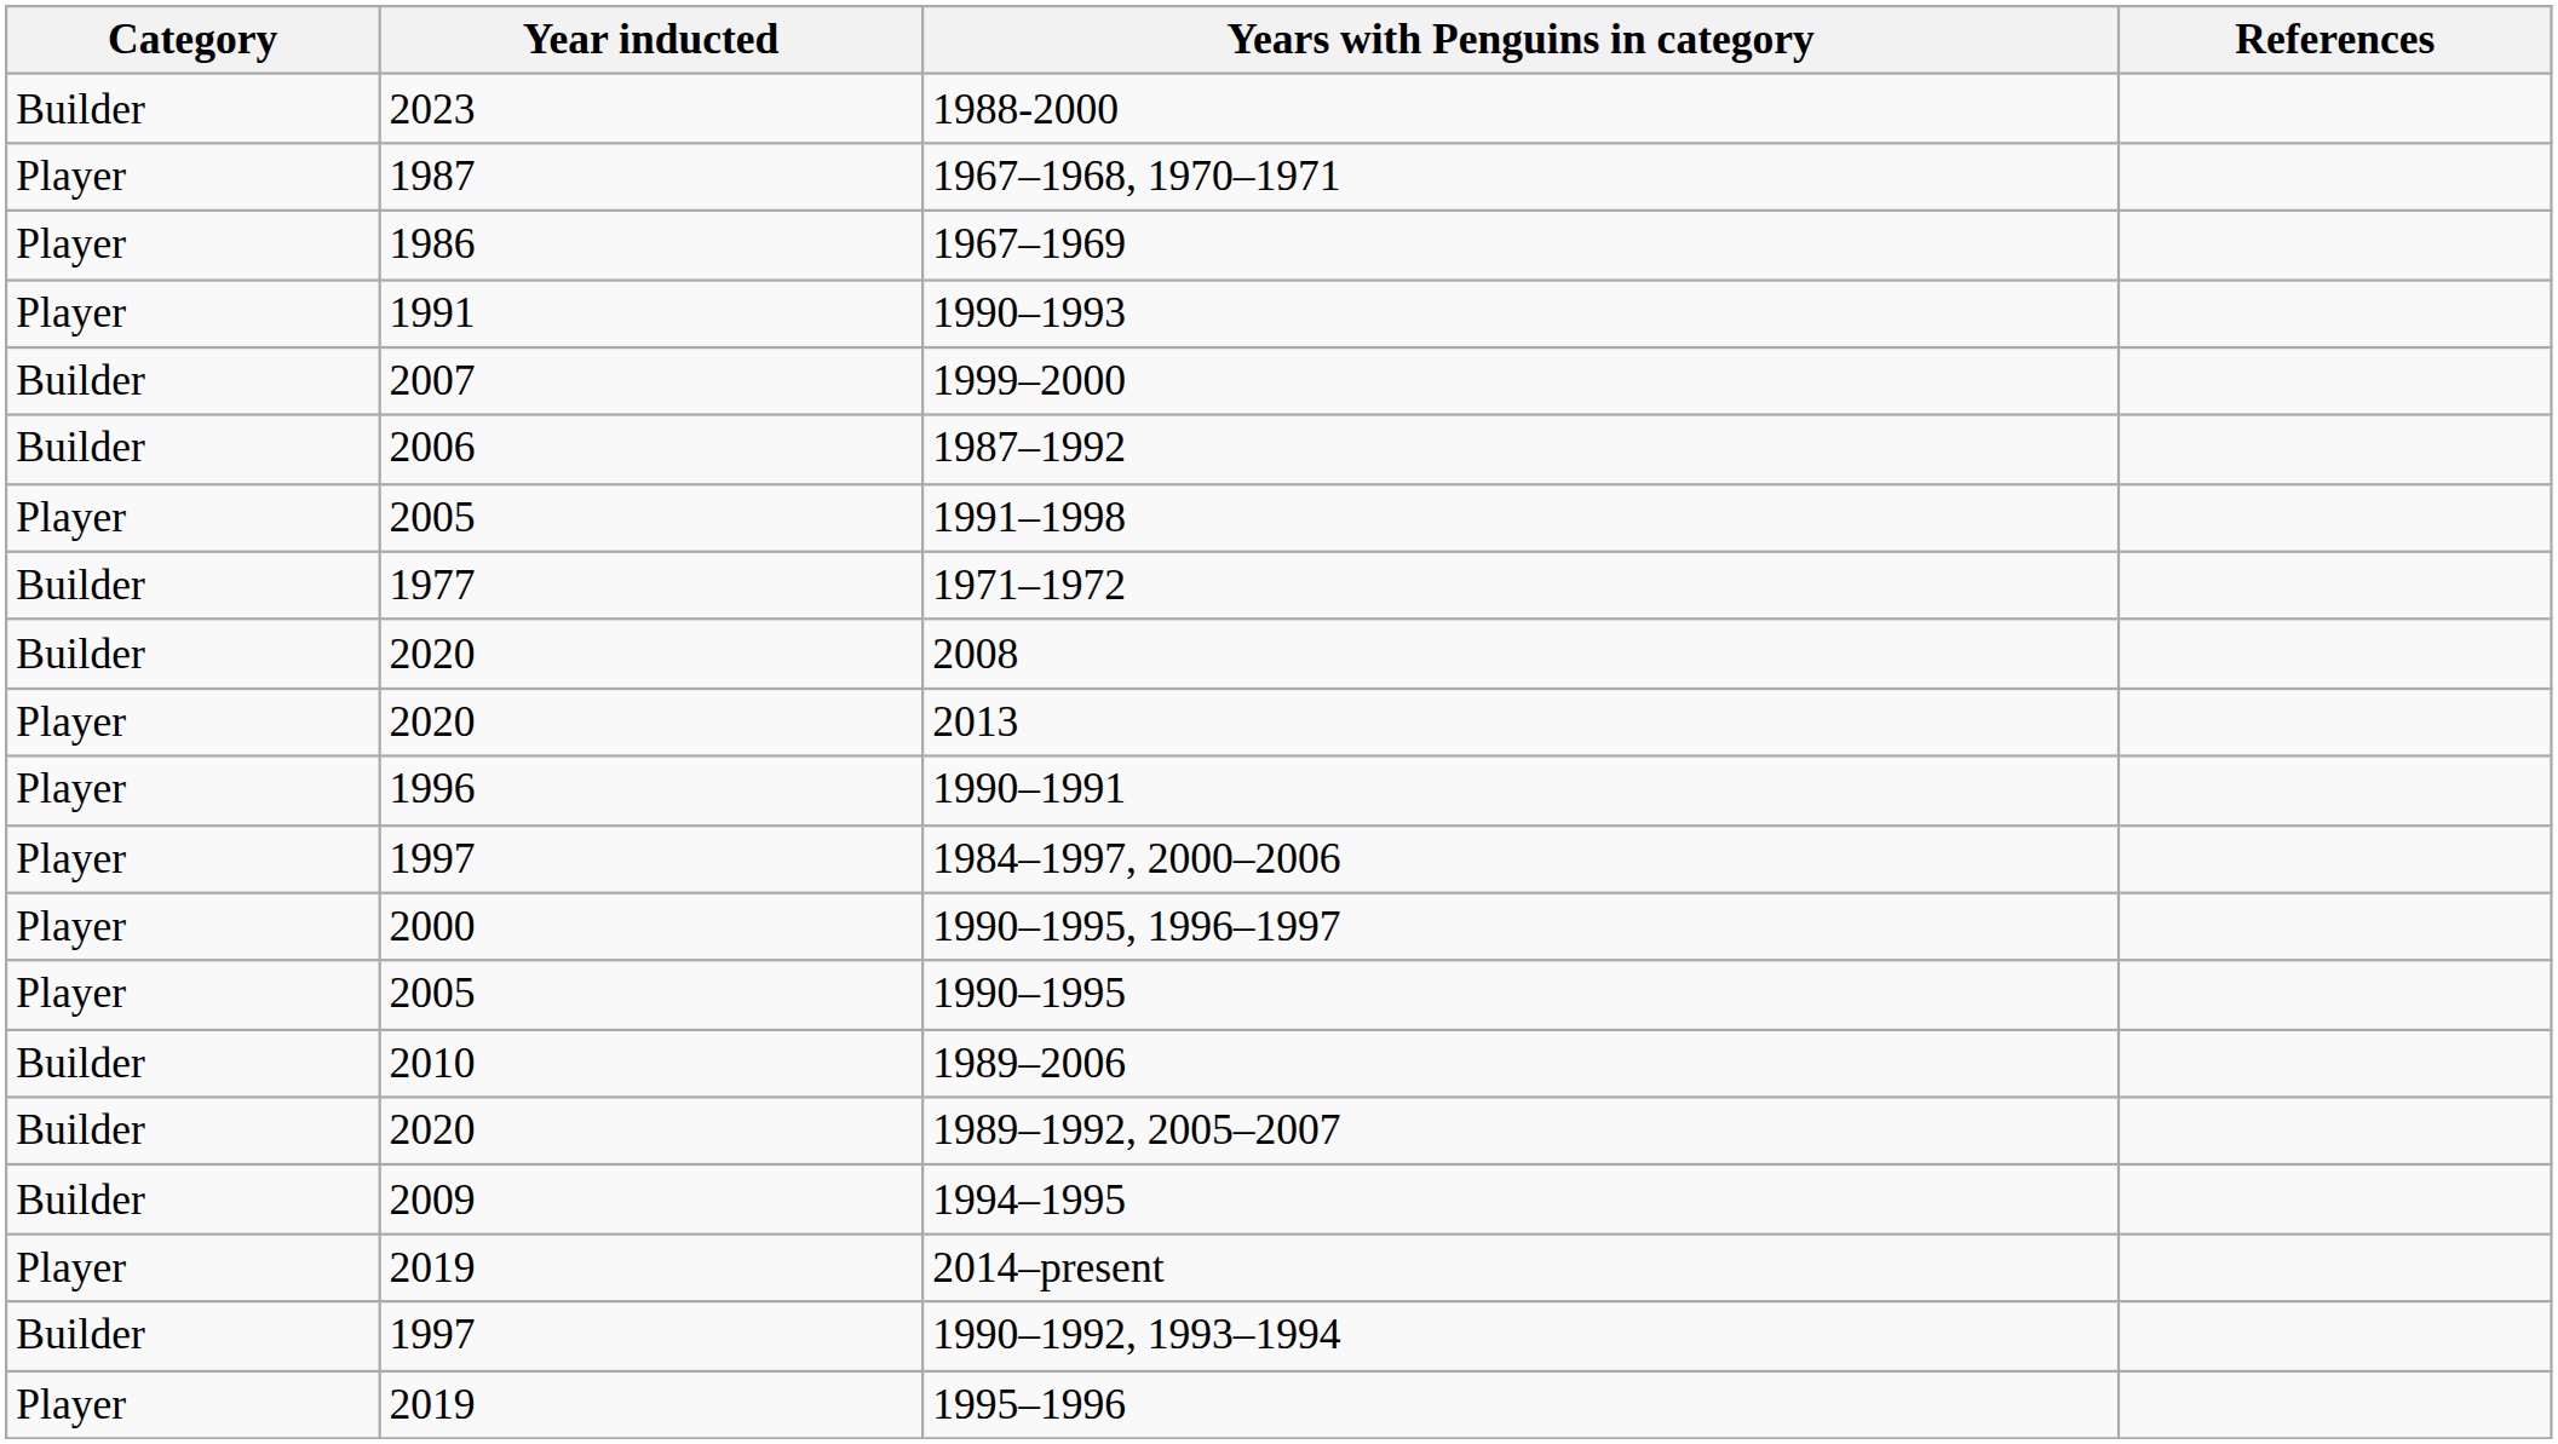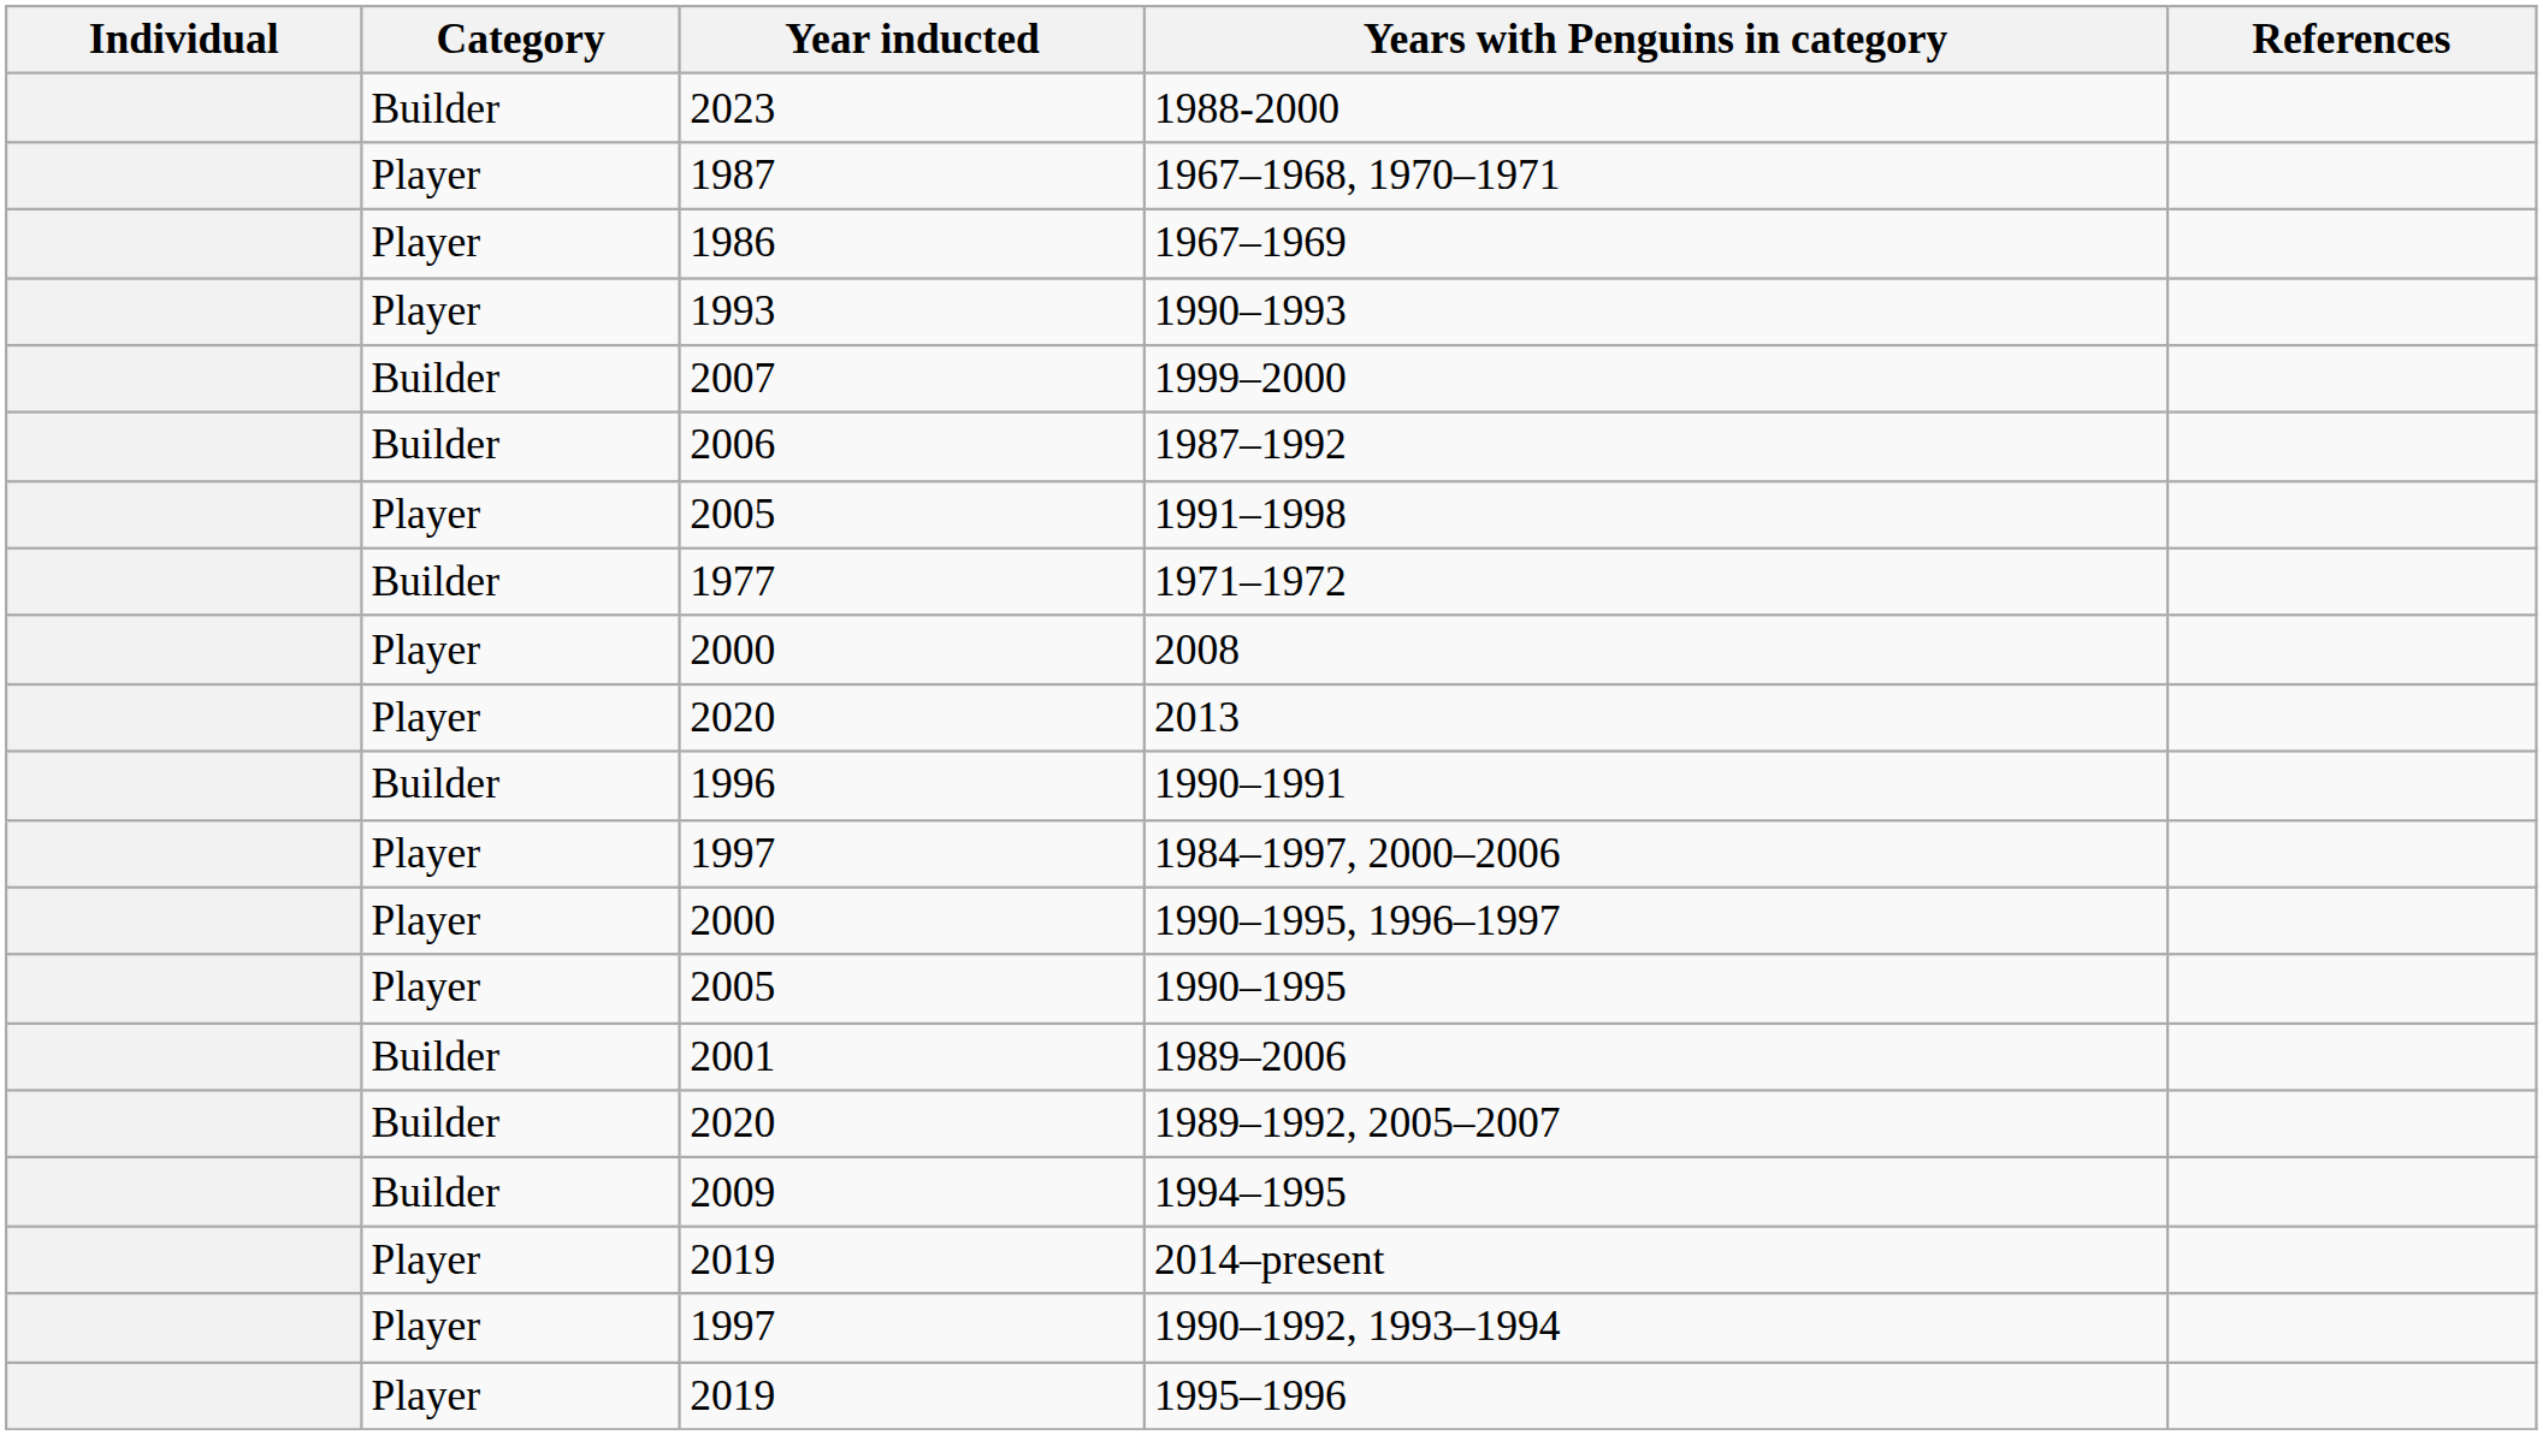+ column: Individual
1990–1993 | Year inducted: 1991 -> 1993
2008 | Category: Builder -> Player
2008 | Year inducted: 2020 -> 2000
1990–1991 | Category: Player -> Builder
1989–2006 | Year inducted: 2010 -> 2001
1990–1992, 1993–1994 | Category: Builder -> Player
